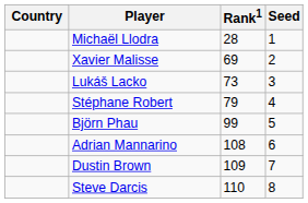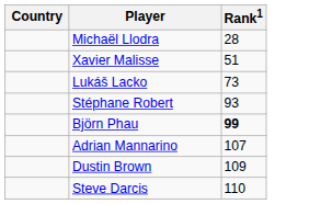- column: Seed | 1 | 2 | 3 | 4 | 5 | 6 | 7 | 8
Xavier Malisse | Rank1: 69 -> 51
Stéphane Robert | Rank1: 79 -> 93
Björn Phau | Rank1: normal -> bold
Adrian Mannarino | Rank1: 108 -> 107
